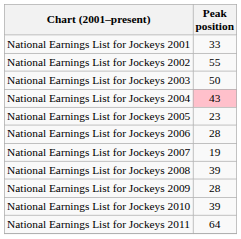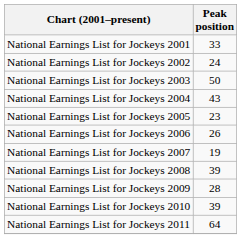National Earnings List for Jockeys 2002 | Peak position: 55 -> 24
National Earnings List for Jockeys 2004 | Peak position: pink background -> no background
National Earnings List for Jockeys 2006 | Peak position: 28 -> 26
